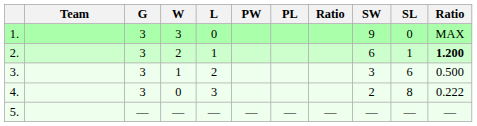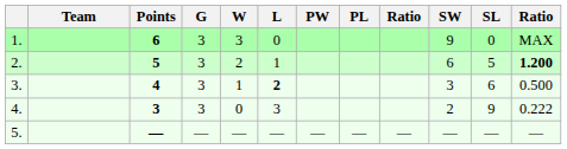+ column: Points | 6 | 5 | 4 | 3 | —
2. | SL: 1 -> 5
3. | L: normal -> bold
4. | SL: 8 -> 9
